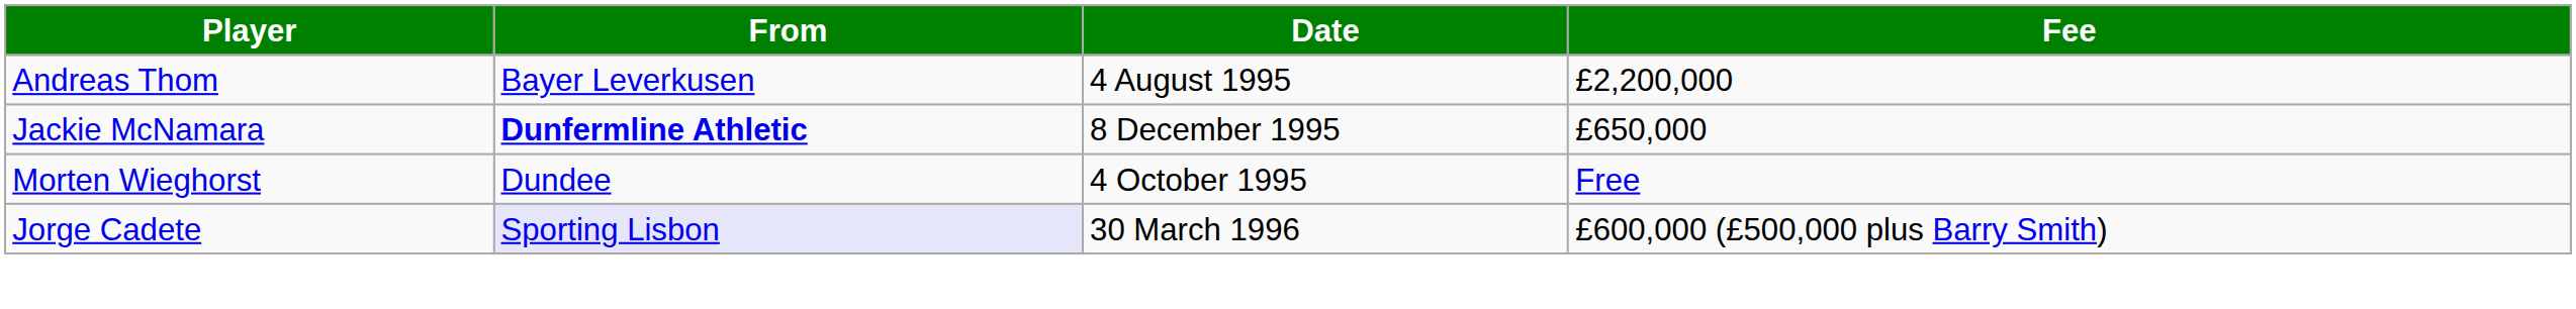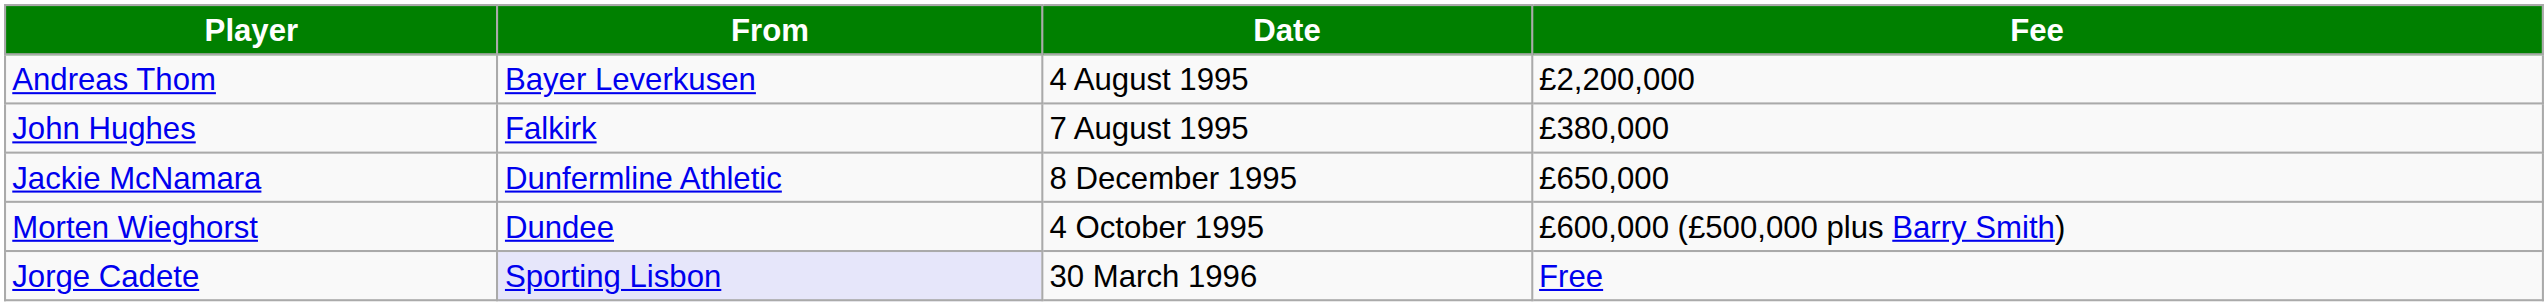+ row: John Hughes | Falkirk | 7 August 1995 | £380,000
Jackie McNamara | From: bold -> normal
Morten Wieghorst | Fee: Free -> £600,000 (£500,000 plus Barry Smith)
Jorge Cadete | Fee: £600,000 (£500,000 plus Barry Smith) -> Free
